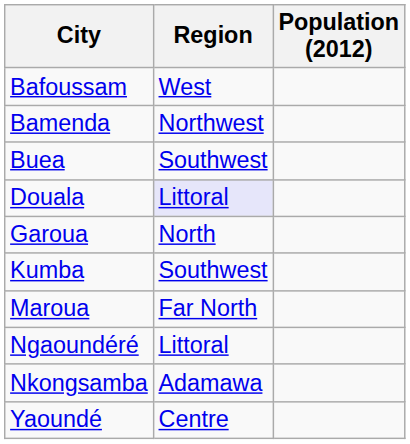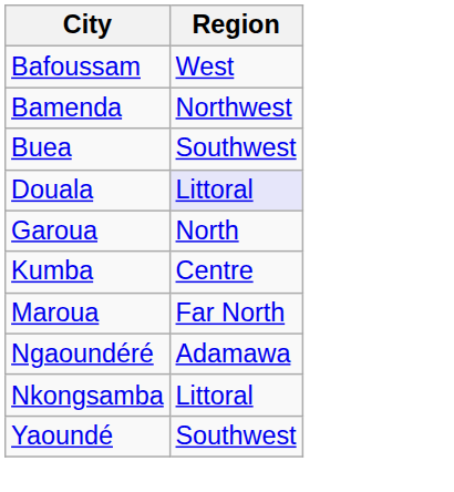- column: Population (2012)
Kumba | Region: Southwest -> Centre
Ngaoundéré | Region: Littoral -> Adamawa
Nkongsamba | Region: Adamawa -> Littoral
Yaoundé | Region: Centre -> Southwest
